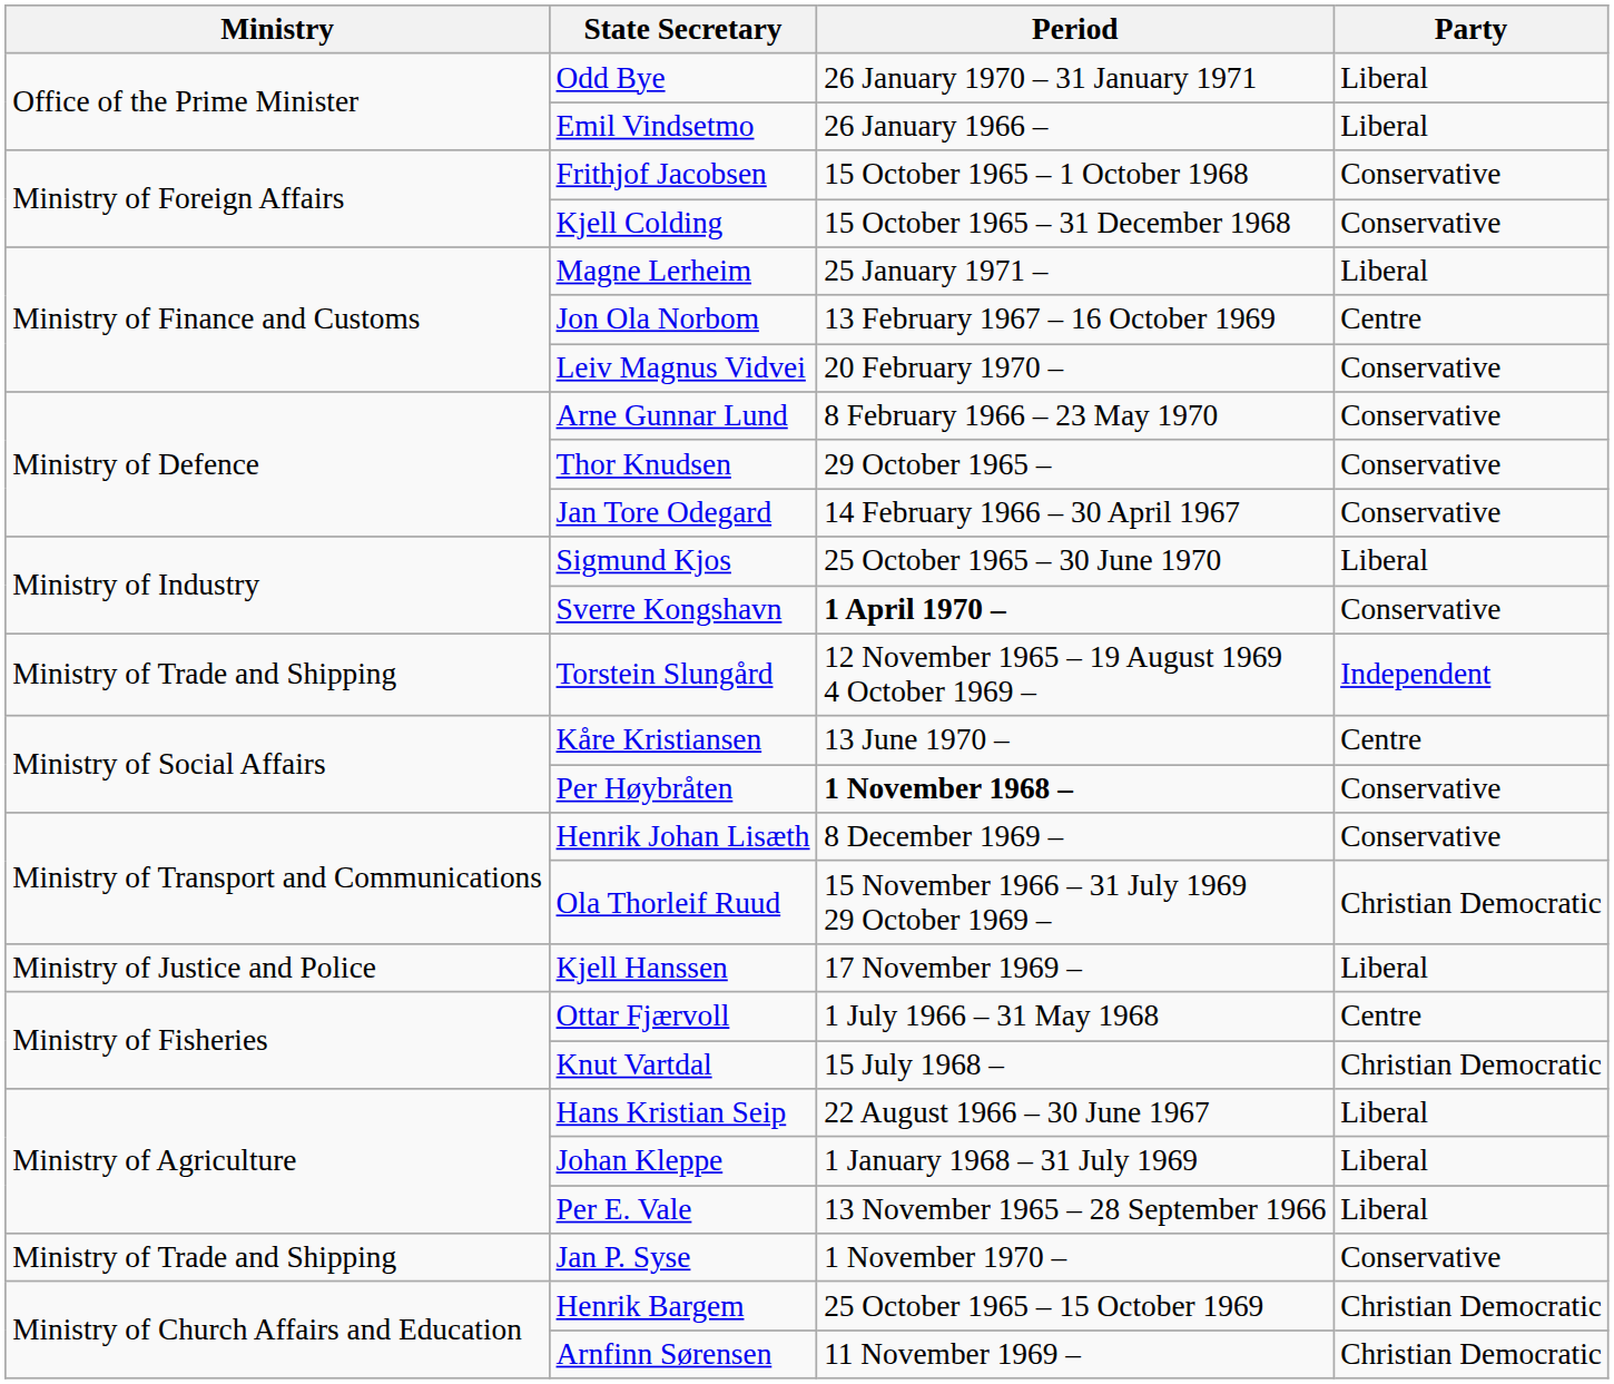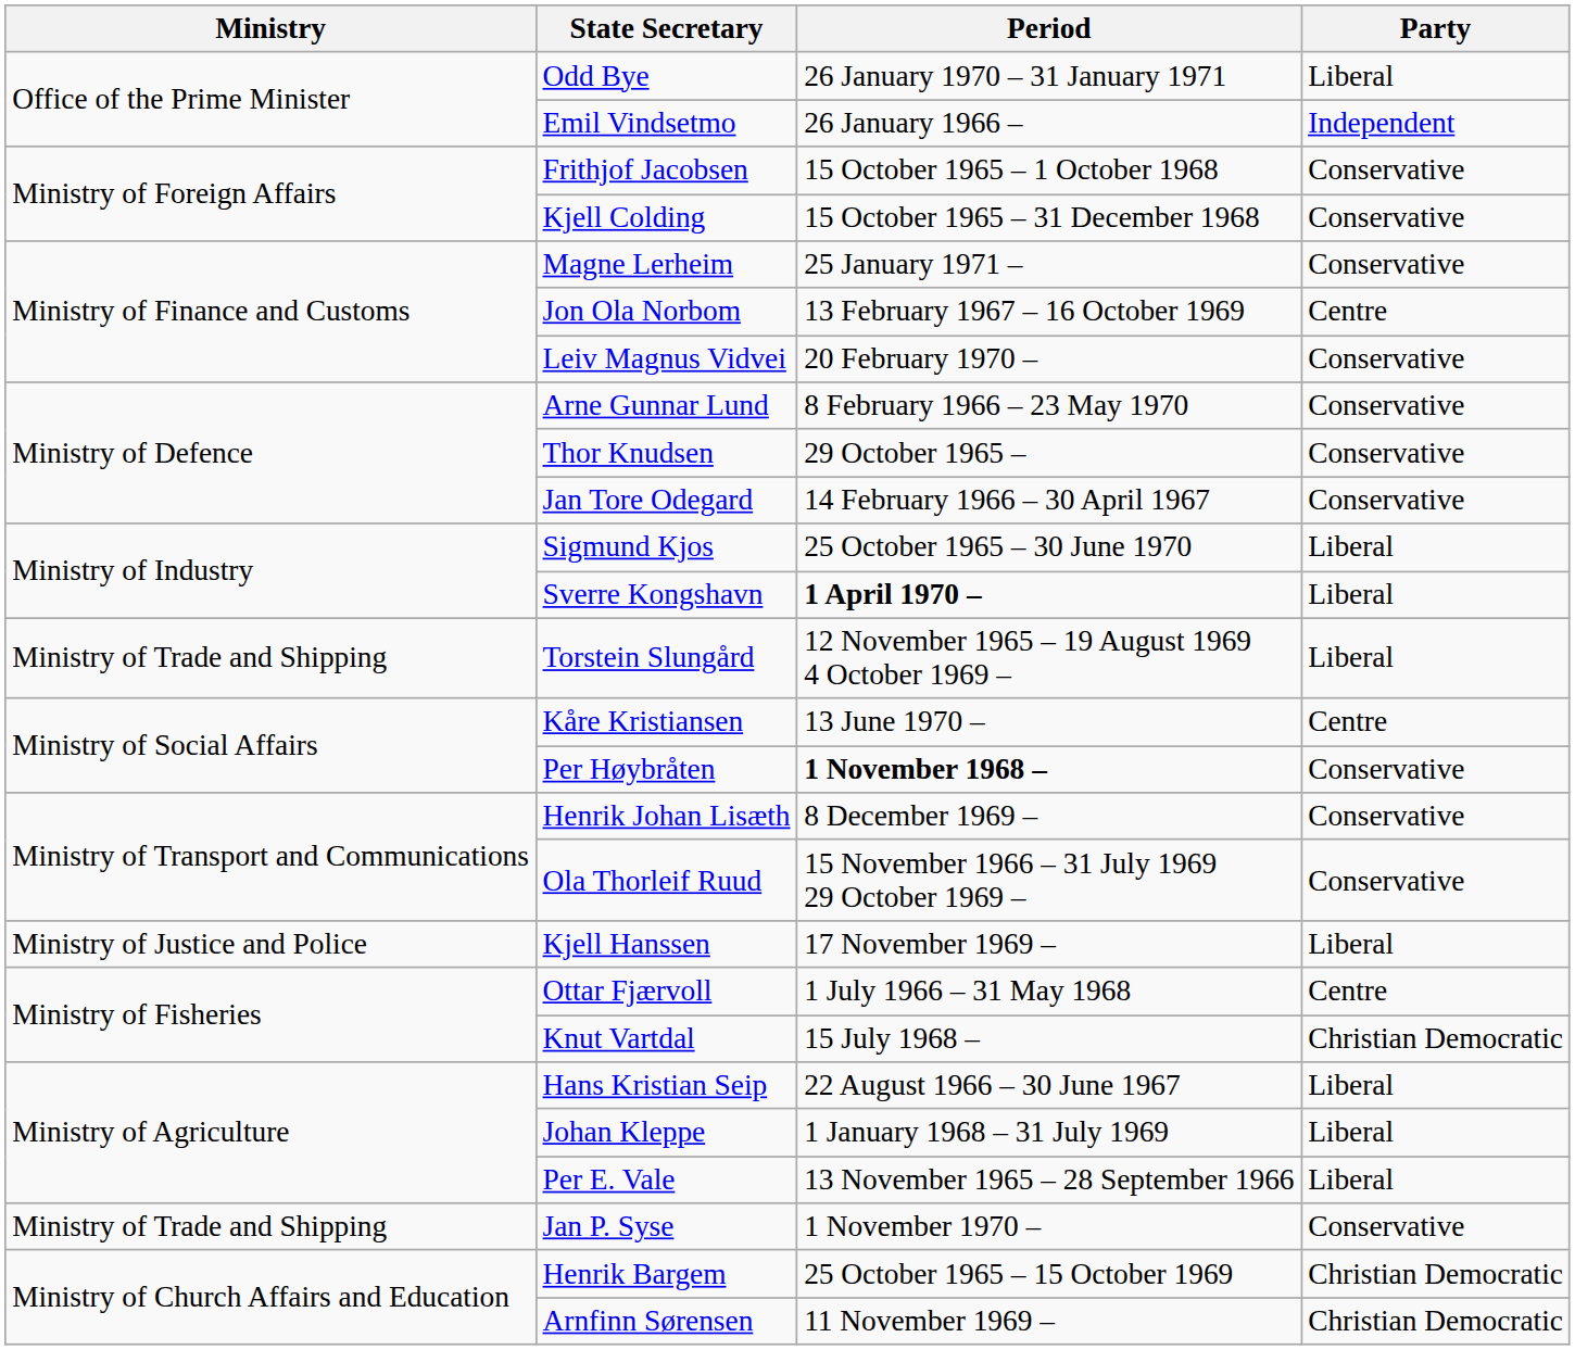Emil Vindsetmo | Party: Liberal -> Independent
Magne Lerheim | Party: Liberal -> Conservative
Sverre Kongshavn | Party: Conservative -> Liberal
Torstein Slungård | Party: Independent -> Liberal
Ola Thorleif Ruud | Party: Christian Democratic -> Conservative
